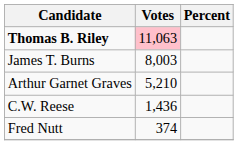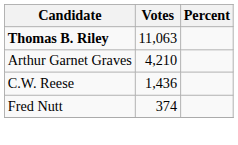Thomas B. Riley | Votes: pink background -> no background
- row: James T. Burns | 8,003
Arthur Garnet Graves | Votes: 5,210 -> 4,210
